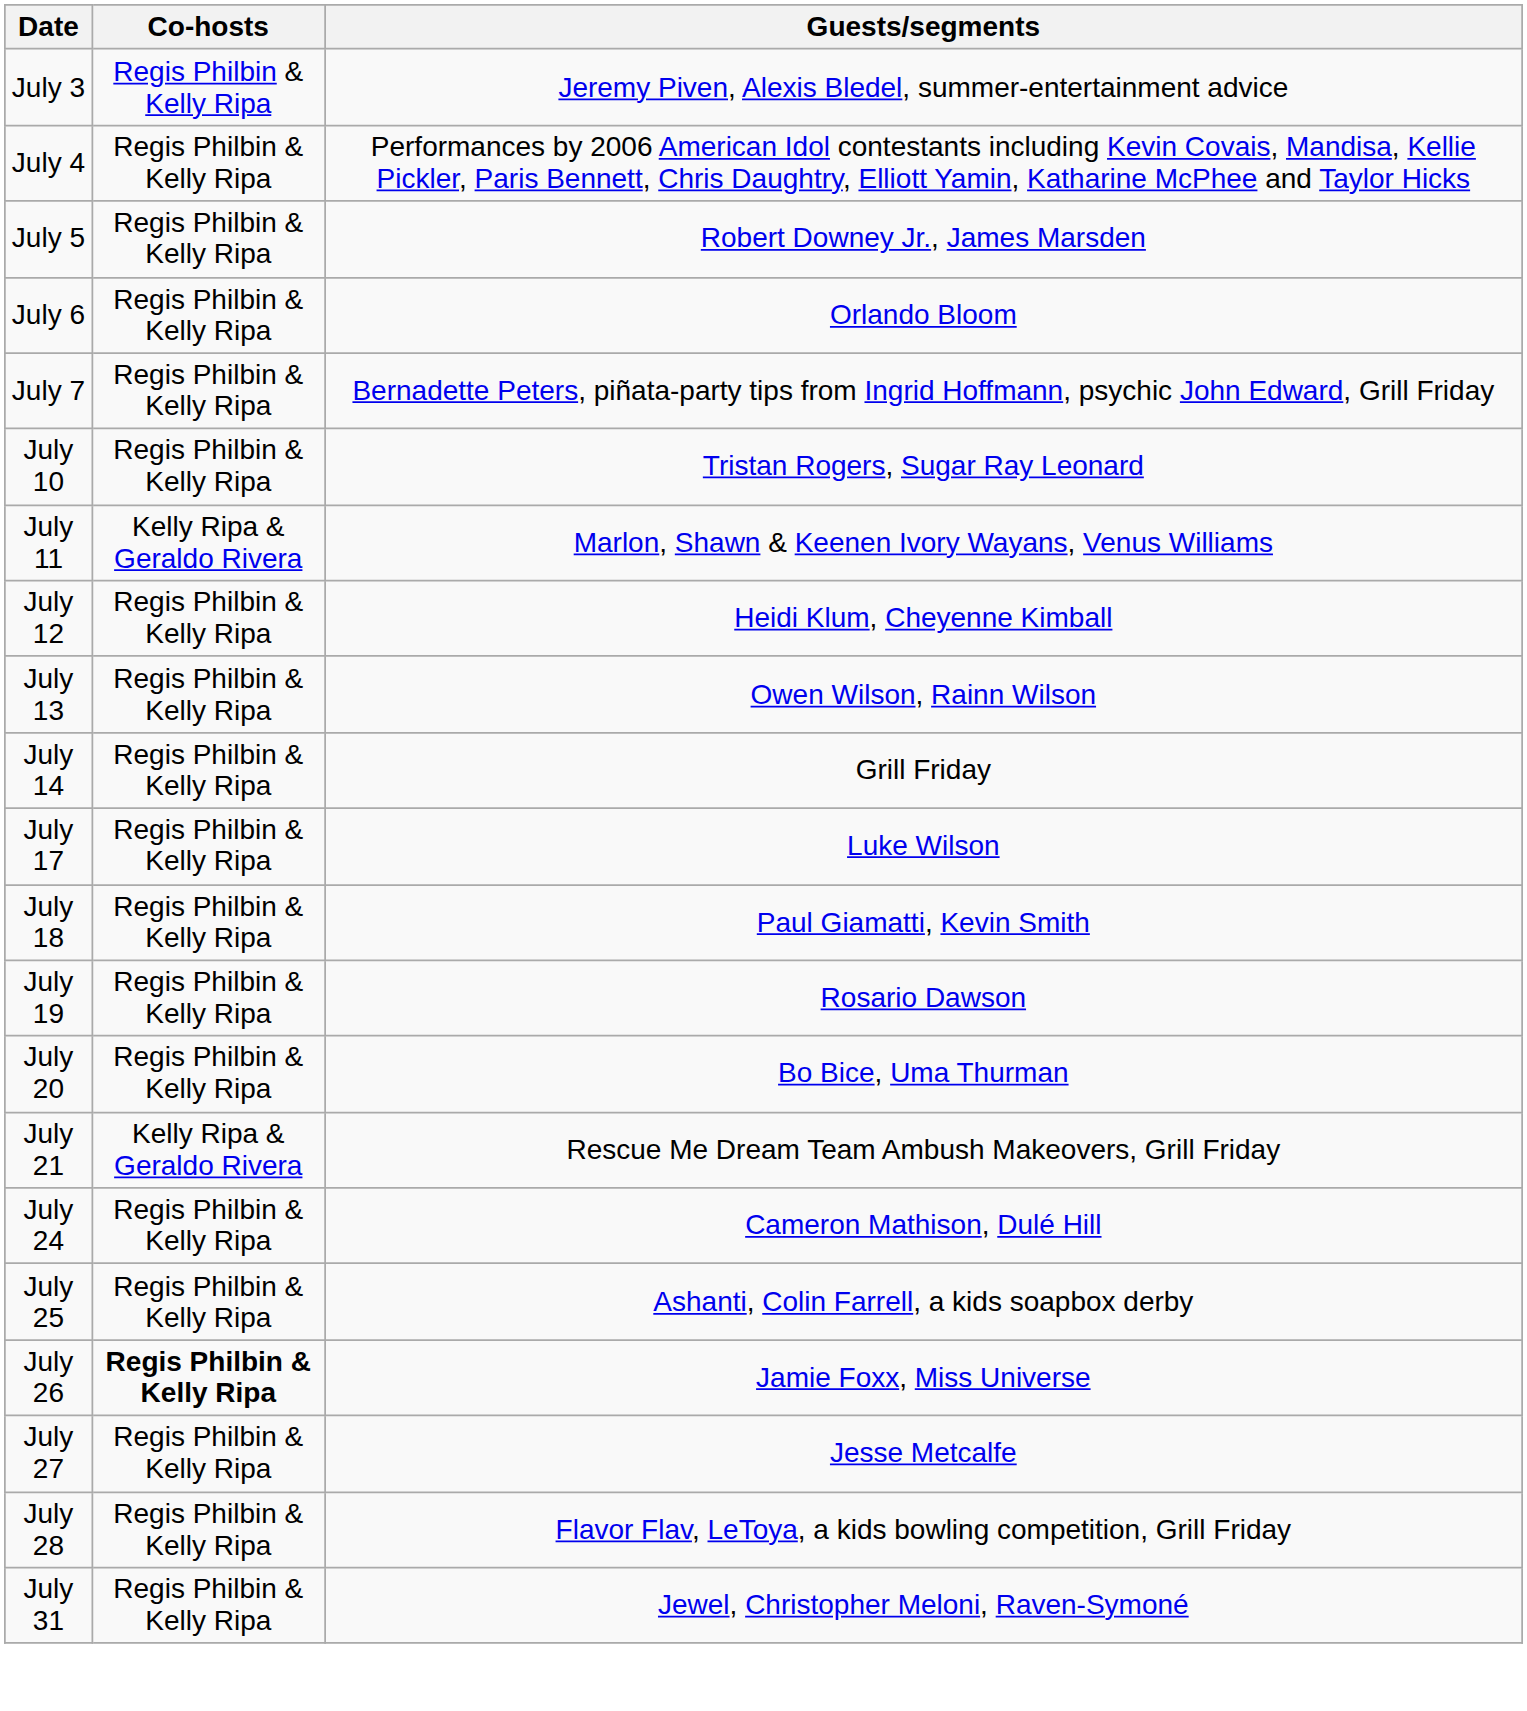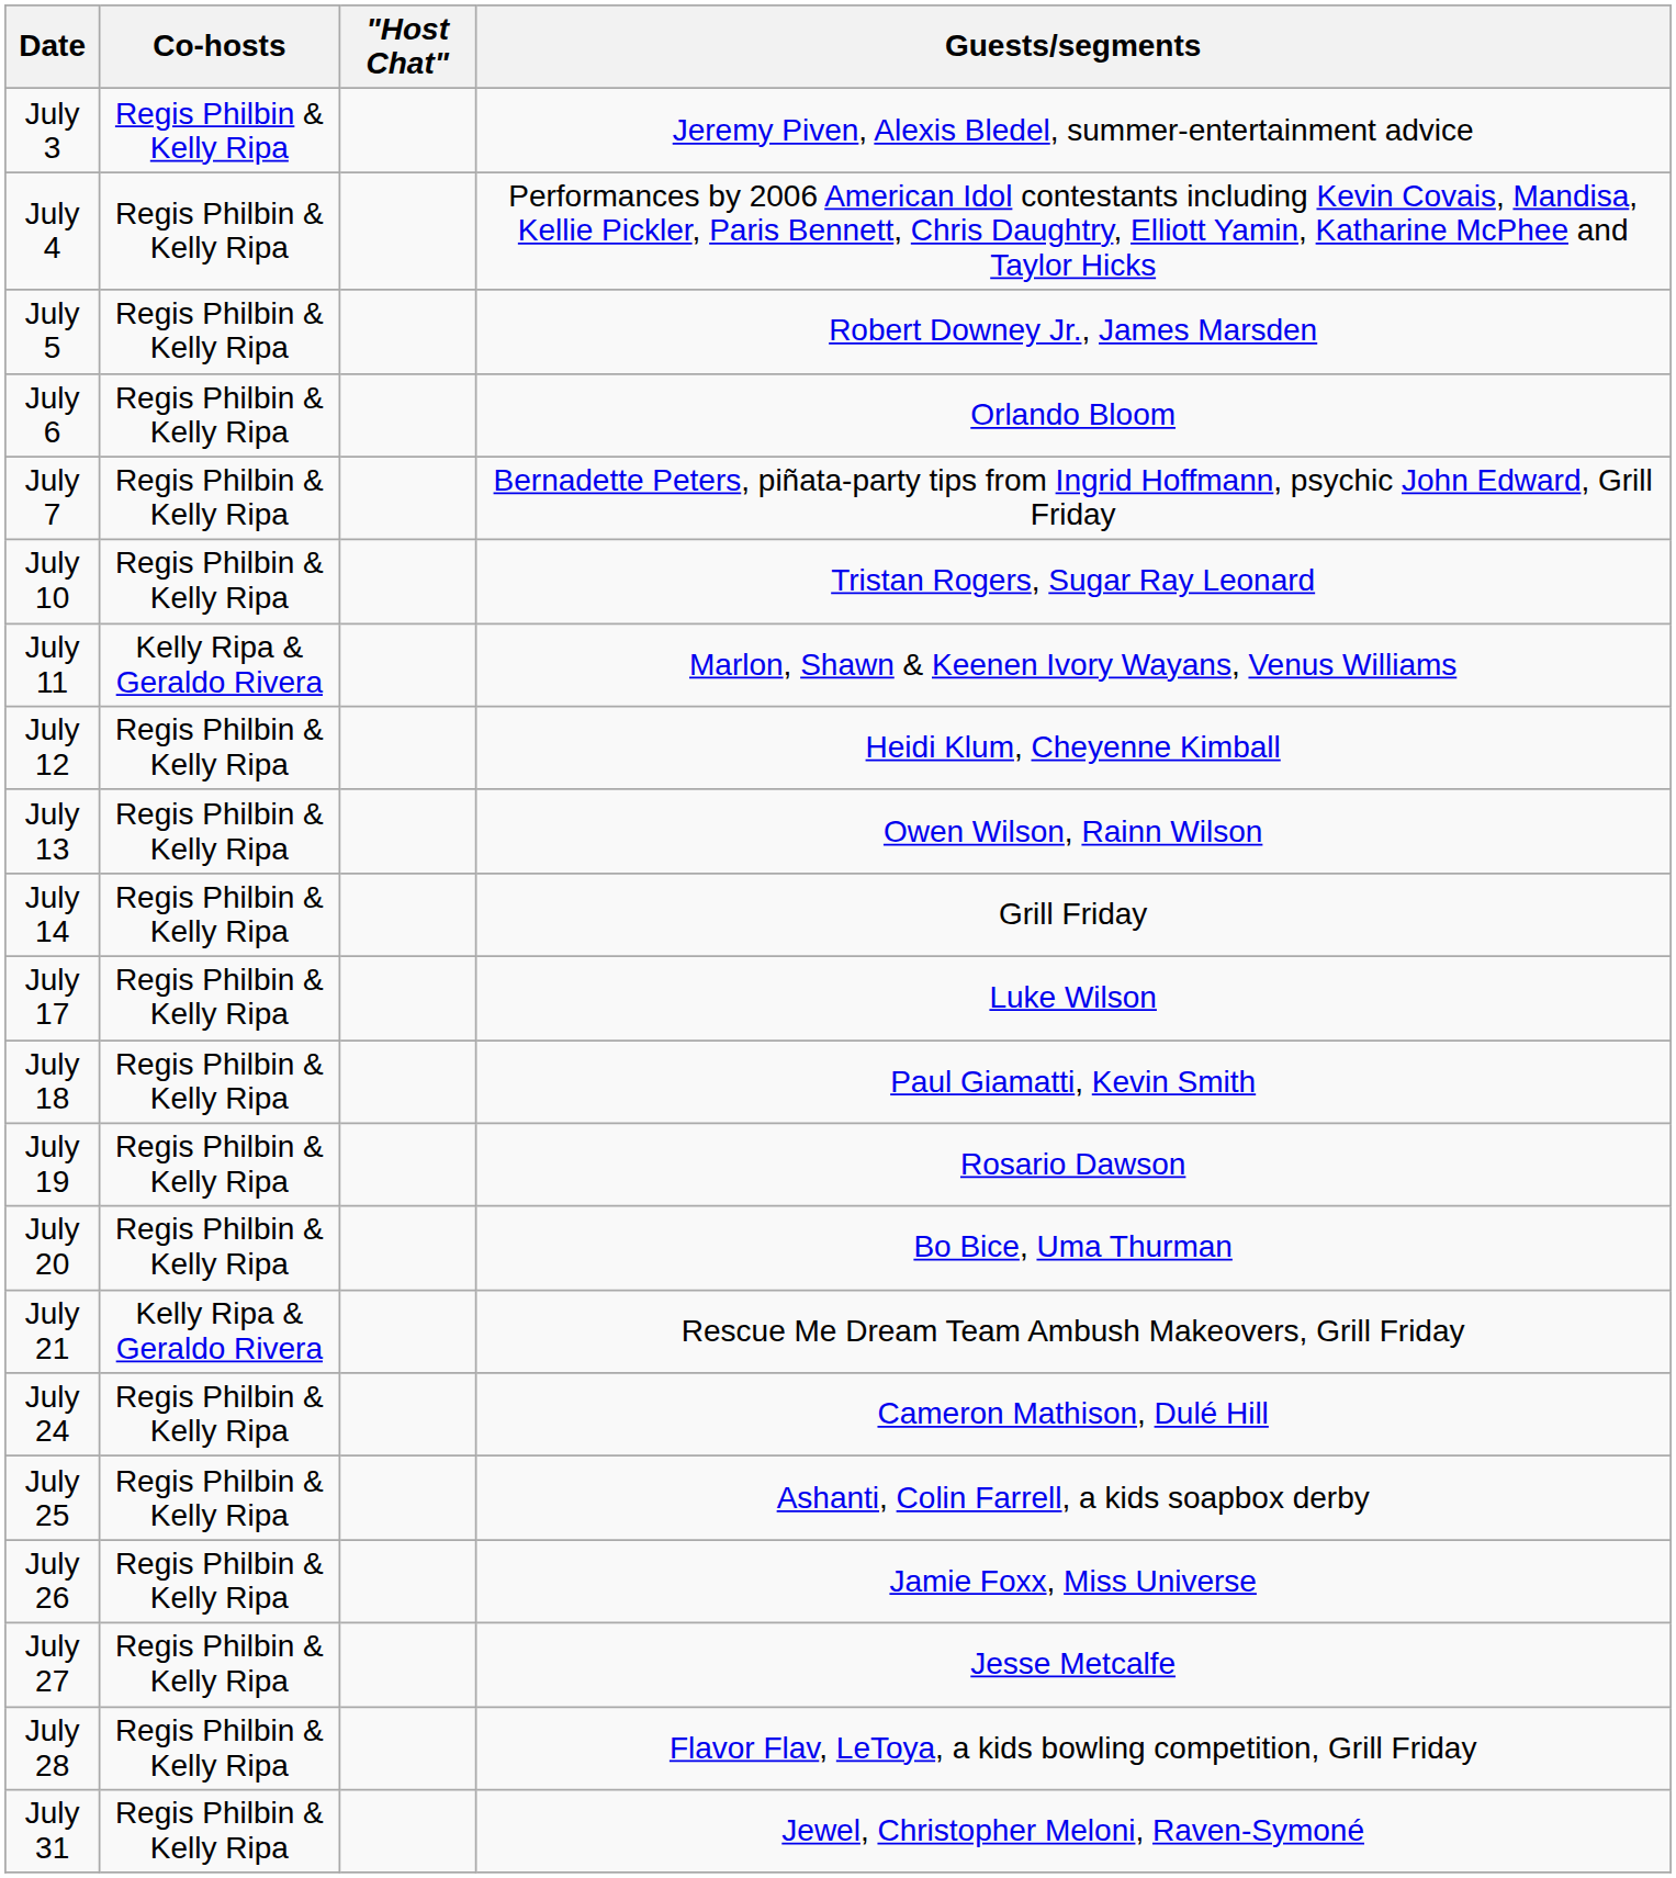+ column: "Host Chat"
July 26 | Co-hosts: bold -> normal
